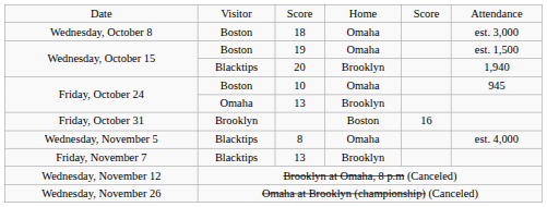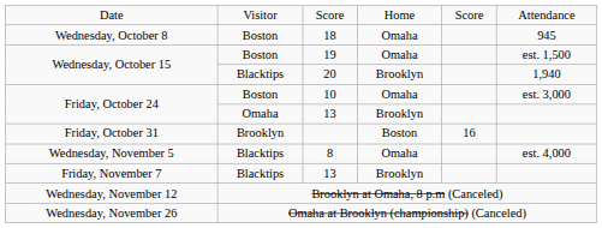18 | column 6: est. 3,000 -> 945
10 | column 6: 945 -> est. 3,000
